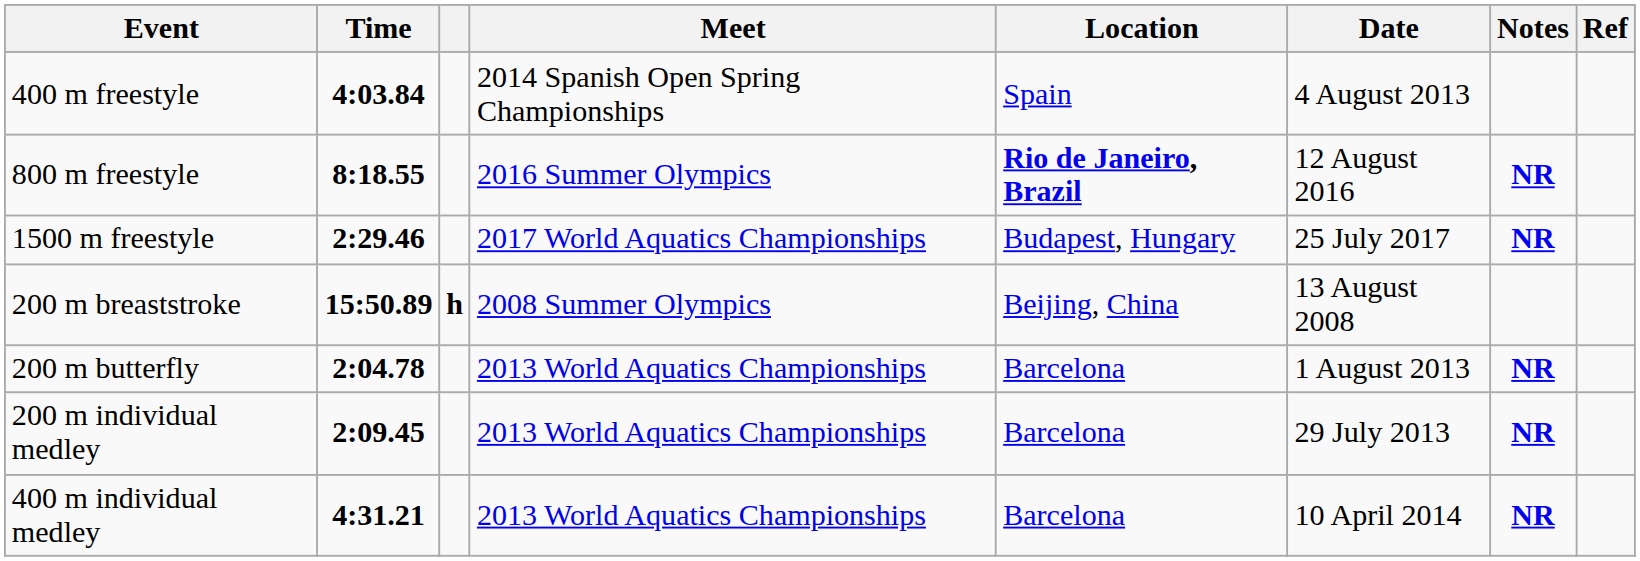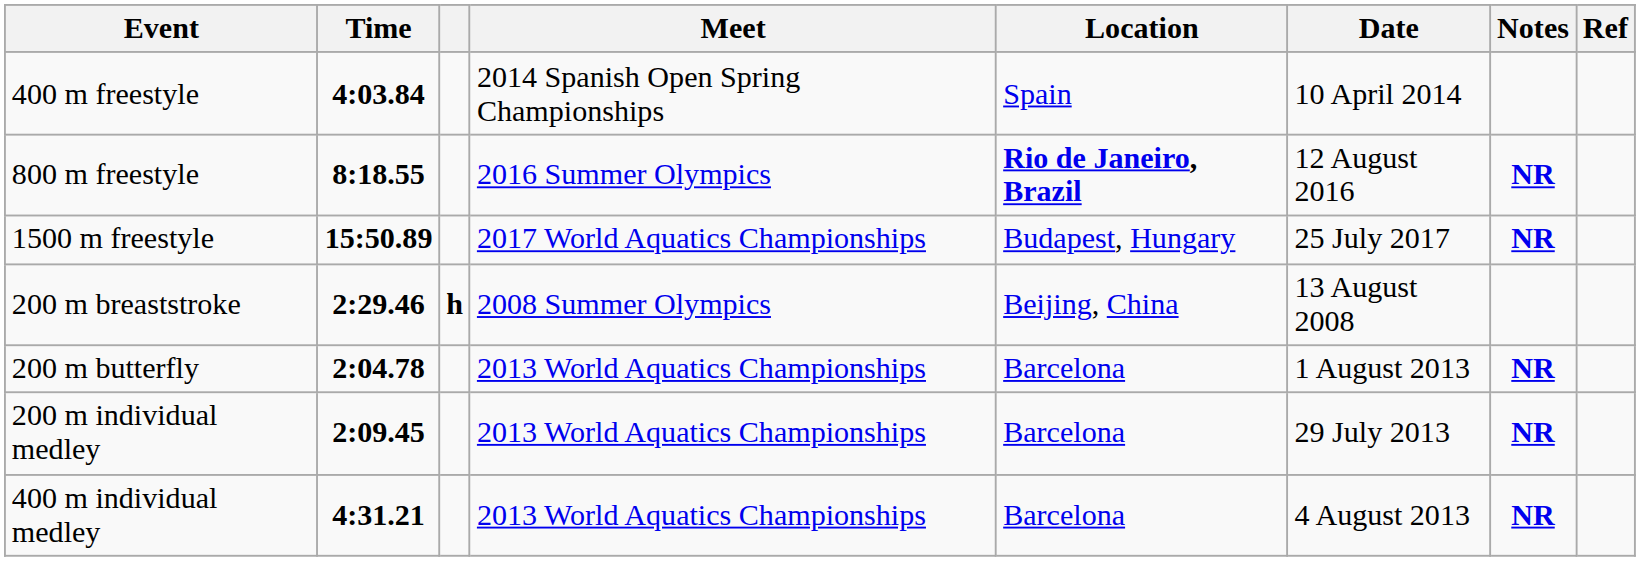400 m freestyle | Date: 4 August 2013 -> 10 April 2014
1500 m freestyle | Time: 2:29.46 -> 15:50.89
200 m breaststroke | Time: 15:50.89 -> 2:29.46
400 m individual medley | Date: 10 April 2014 -> 4 August 2013
